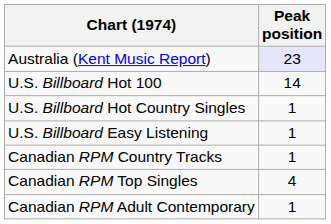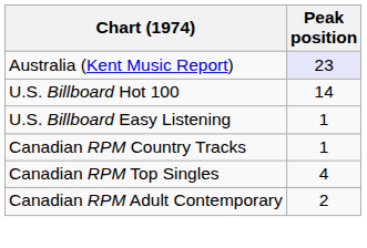- row: U.S. Billboard Hot Country Singles | 1
Canadian RPM Adult Contemporary | Peak position: 1 -> 2
